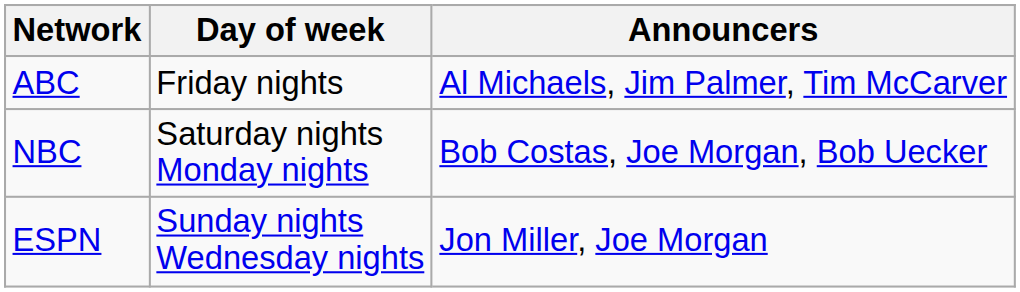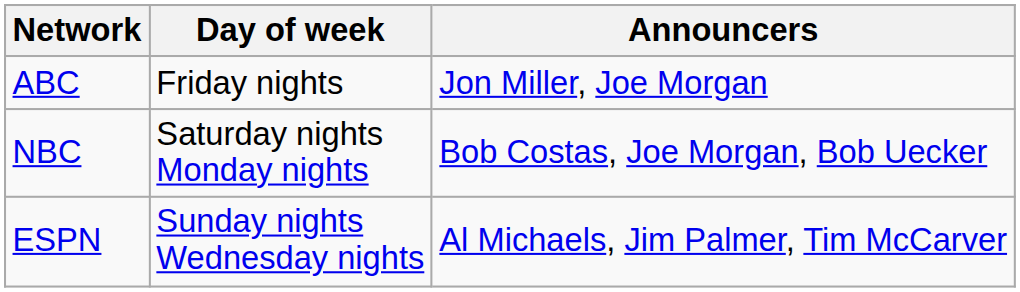ABC | Announcers: Al Michaels, Jim Palmer, Tim McCarver -> Jon Miller, Joe Morgan
ESPN | Announcers: Jon Miller, Joe Morgan -> Al Michaels, Jim Palmer, Tim McCarver
